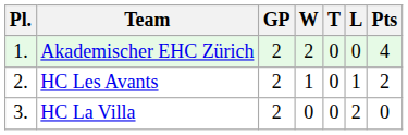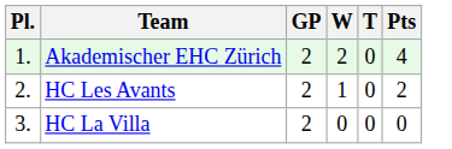- column: L | 0 | 1 | 2
